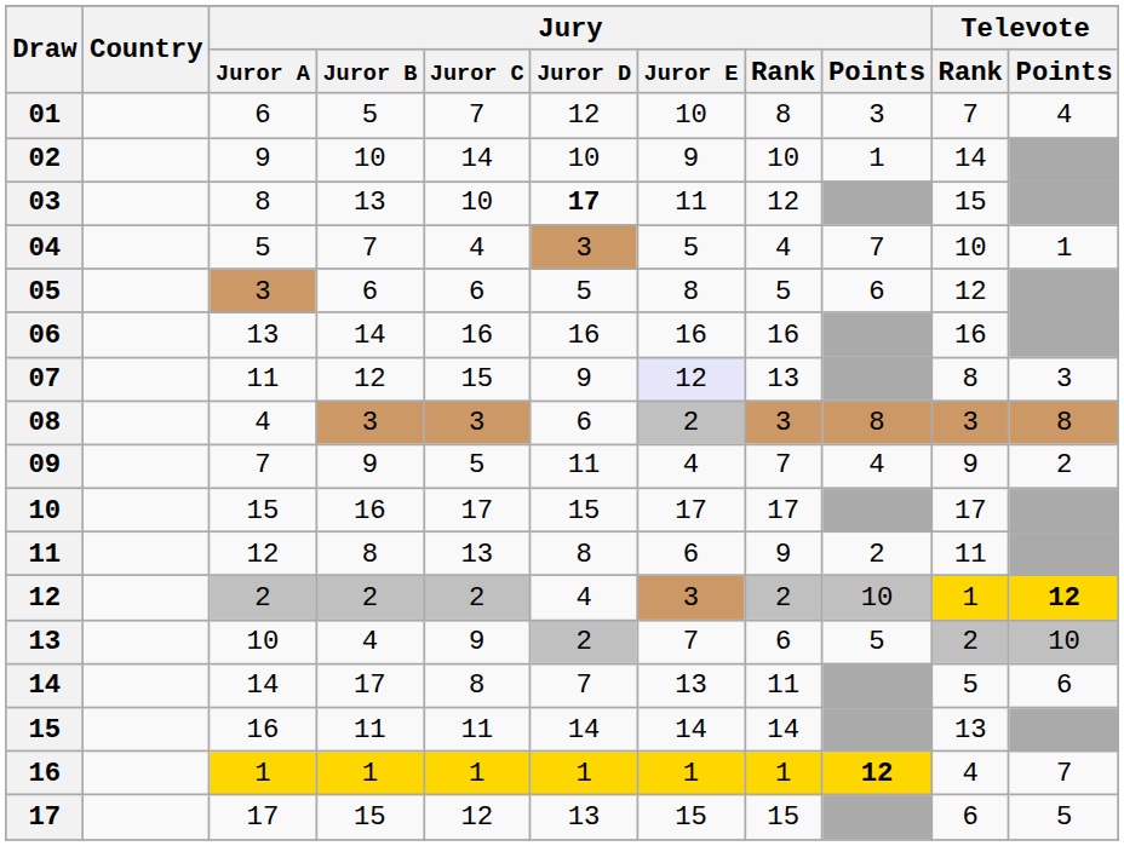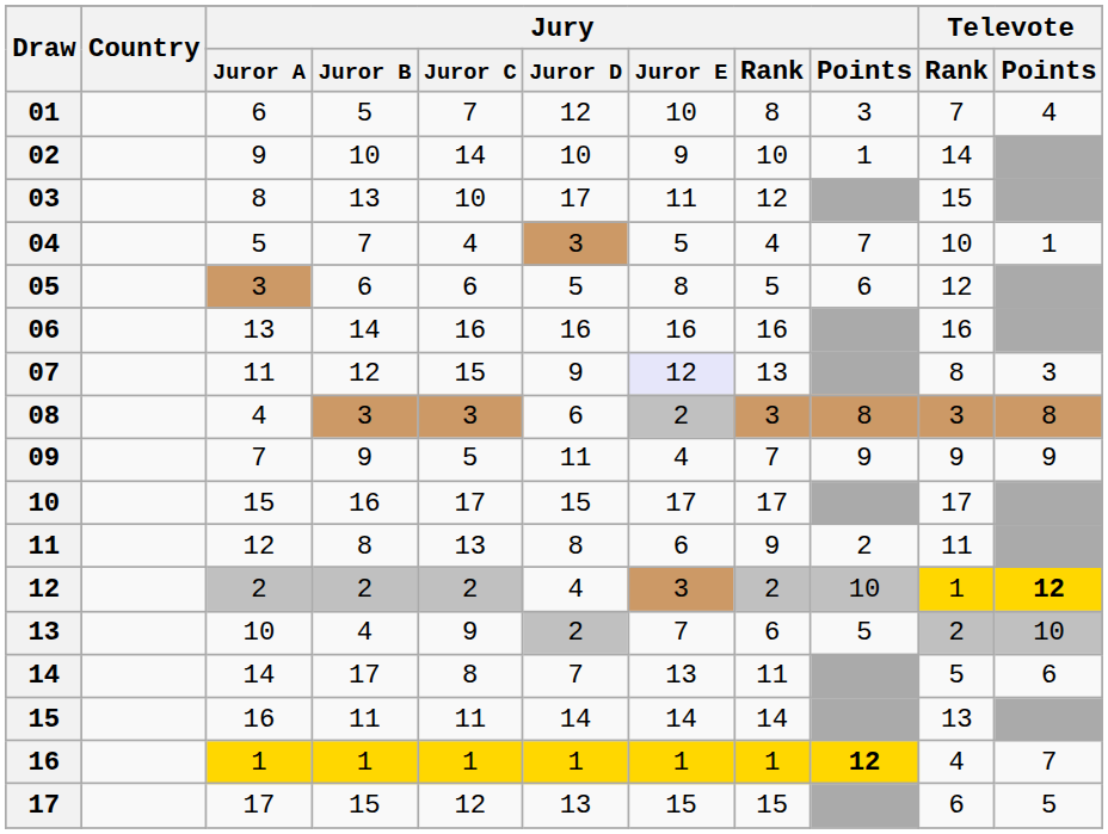03 | Jury / Juror D: bold -> normal
09 | Jury / Points: 4 -> 9
09 | Televote / Points: 2 -> 9
